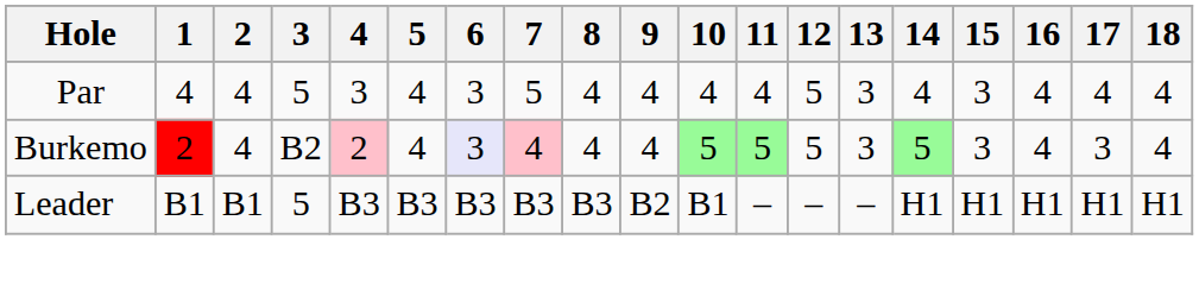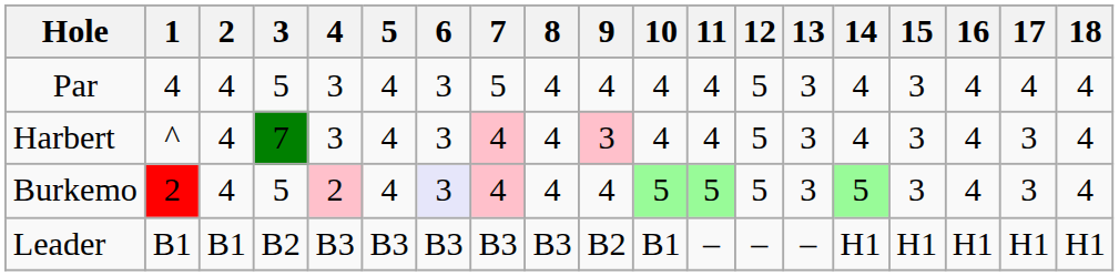+ row: Harbert | ^ | 4 | 7 | 3 | 4 | 3 | 4 | 4 | 3 | 4 | 4 | 5 | 3 | 4 | 3 | 4 | 3 | 4
Burkemo | 3: B2 -> 5
Leader | 3: 5 -> B2
